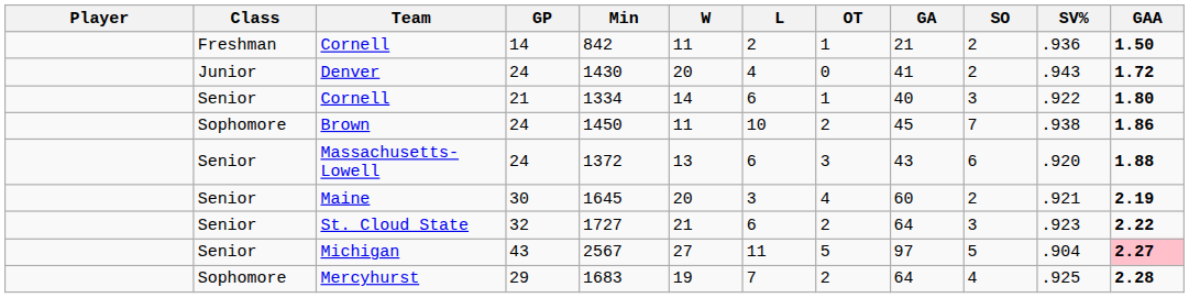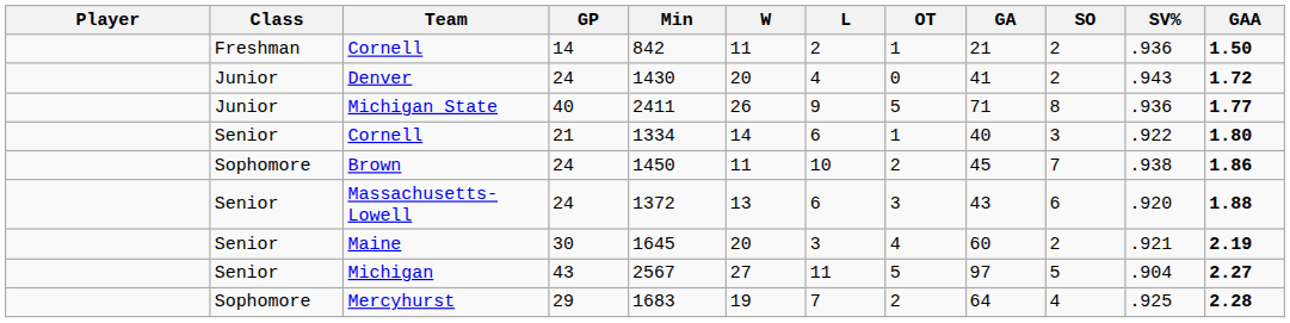+ row: Junior | Michigan State | 40 | 2411 | 26 | 9 | 5 | 71 | 8 | .936 | 1.77
- row: Senior | St. Cloud State | 32 | 1727 | 21 | 6 | 2 | 64 | 3 | .923 | 2.22
Michigan | GAA: pink background -> no background
